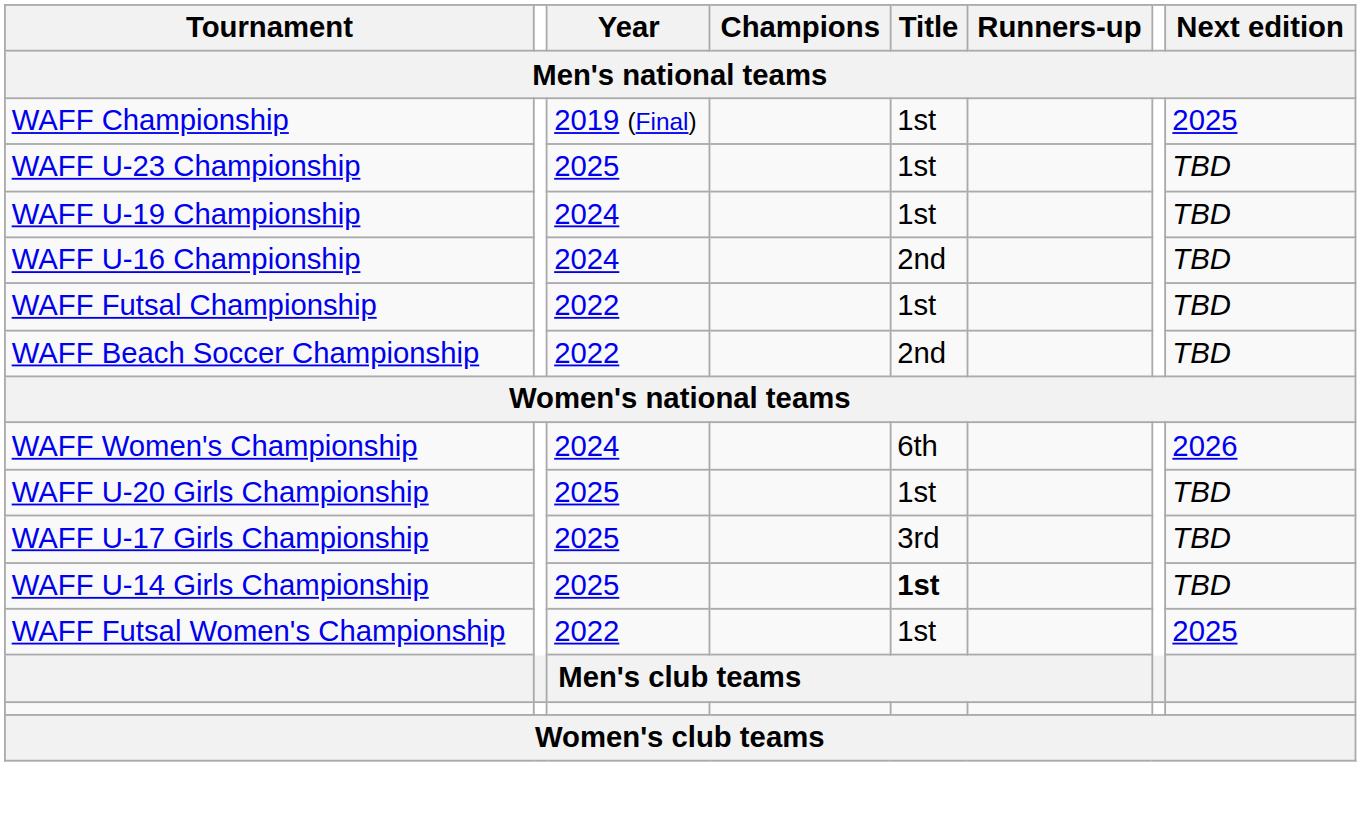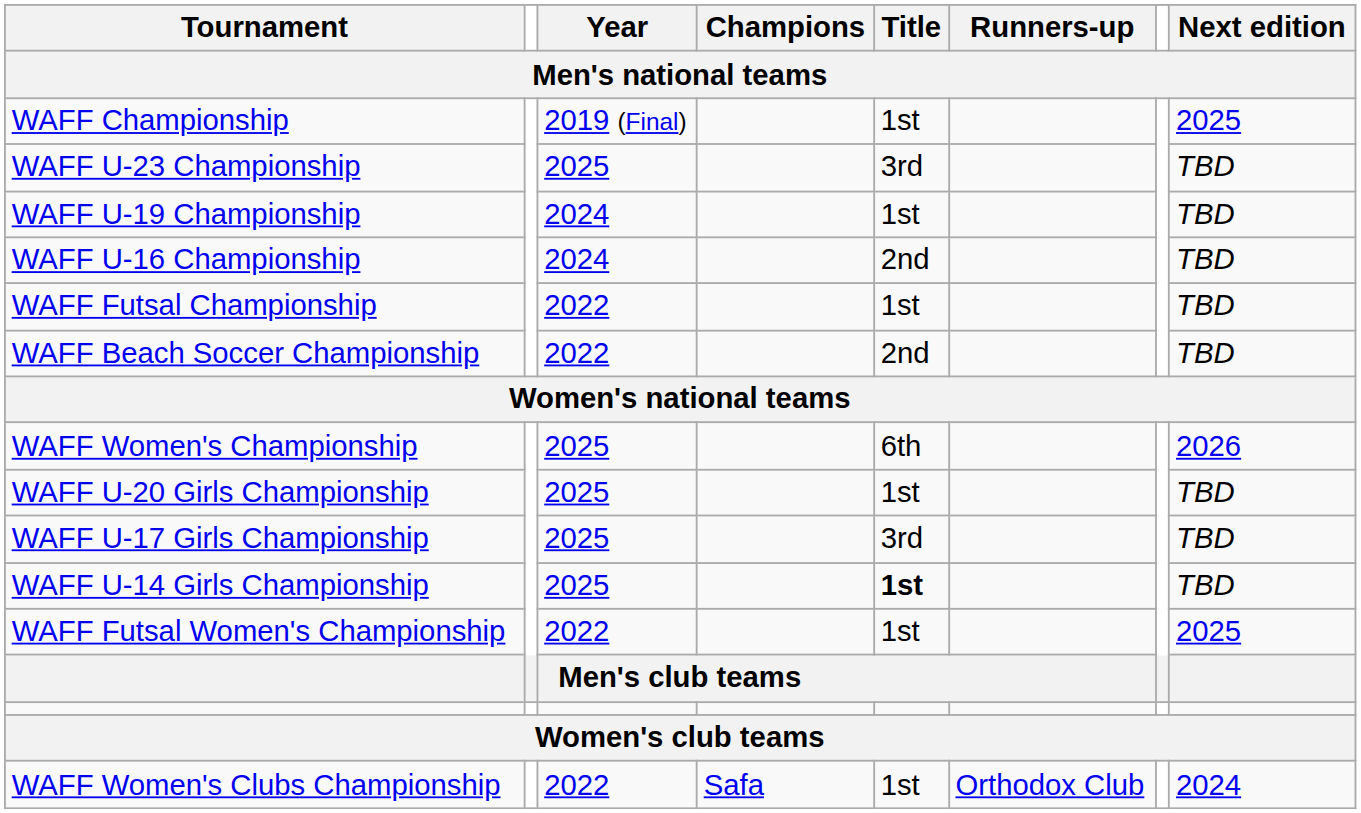WAFF U-23 Championship | Title: 1st -> 3rd
WAFF Women's Championship | Year: 2024 -> 2025
+ row: WAFF Women's Clubs Championship | 2022 | Safa | 1st | Orthodox Club | 2024
